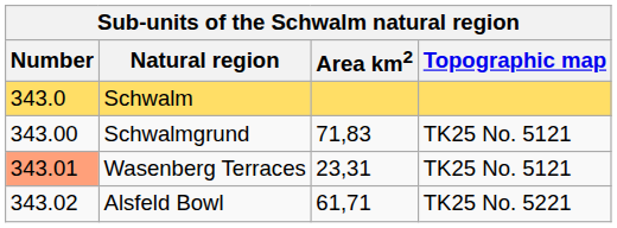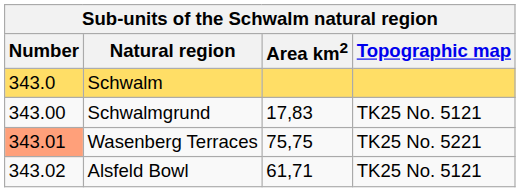Schwalmgrund | Area km2: 71,83 -> 17,83
Wasenberg Terraces | Area km2: 23,31 -> 75,75
Wasenberg Terraces | Topographic map: TK25 No. 5121 -> TK25 No. 5221
Alsfeld Bowl | Topographic map: TK25 No. 5221 -> TK25 No. 5121
